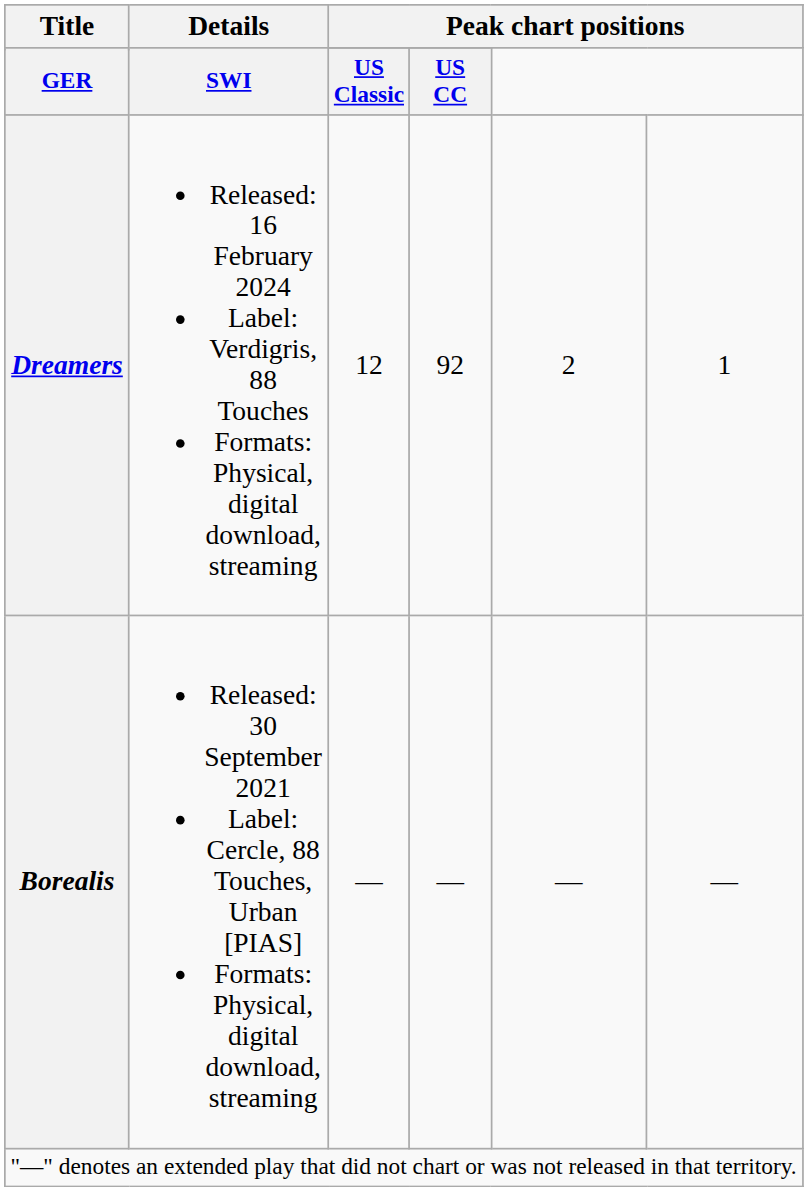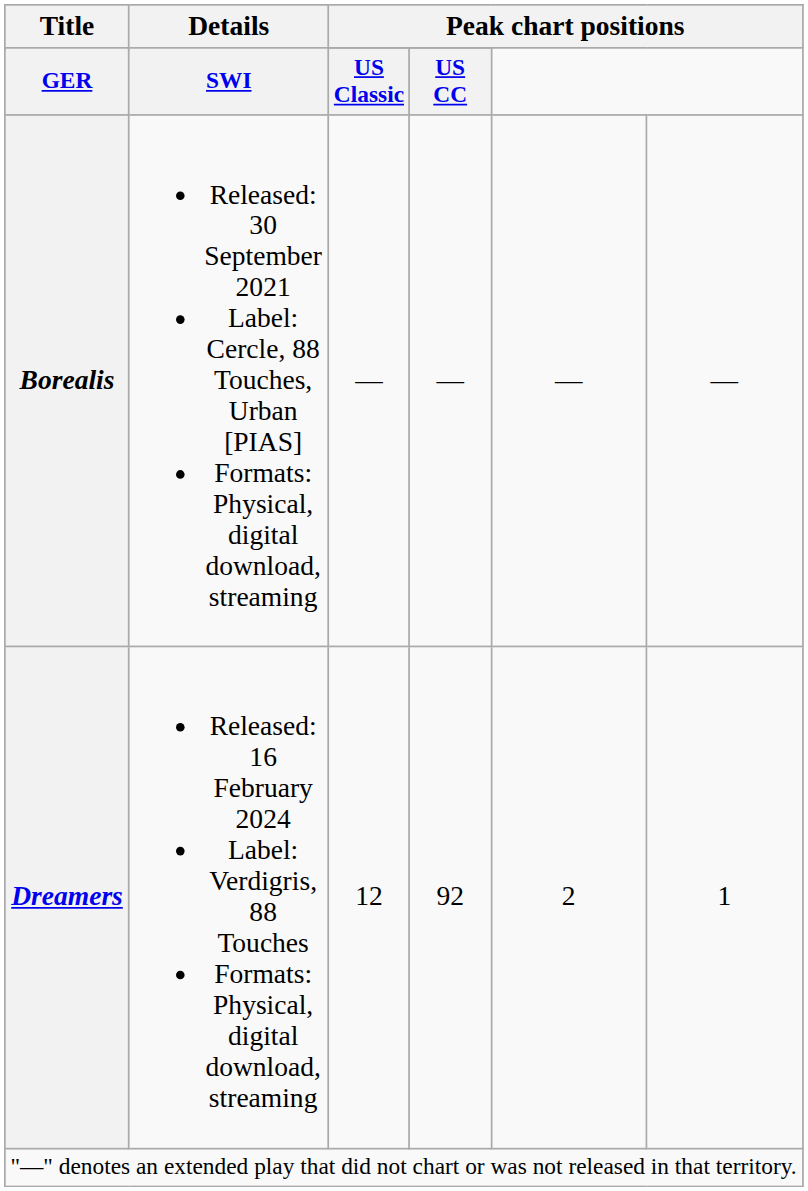rows swapped: Borealis <-> Dreamers
